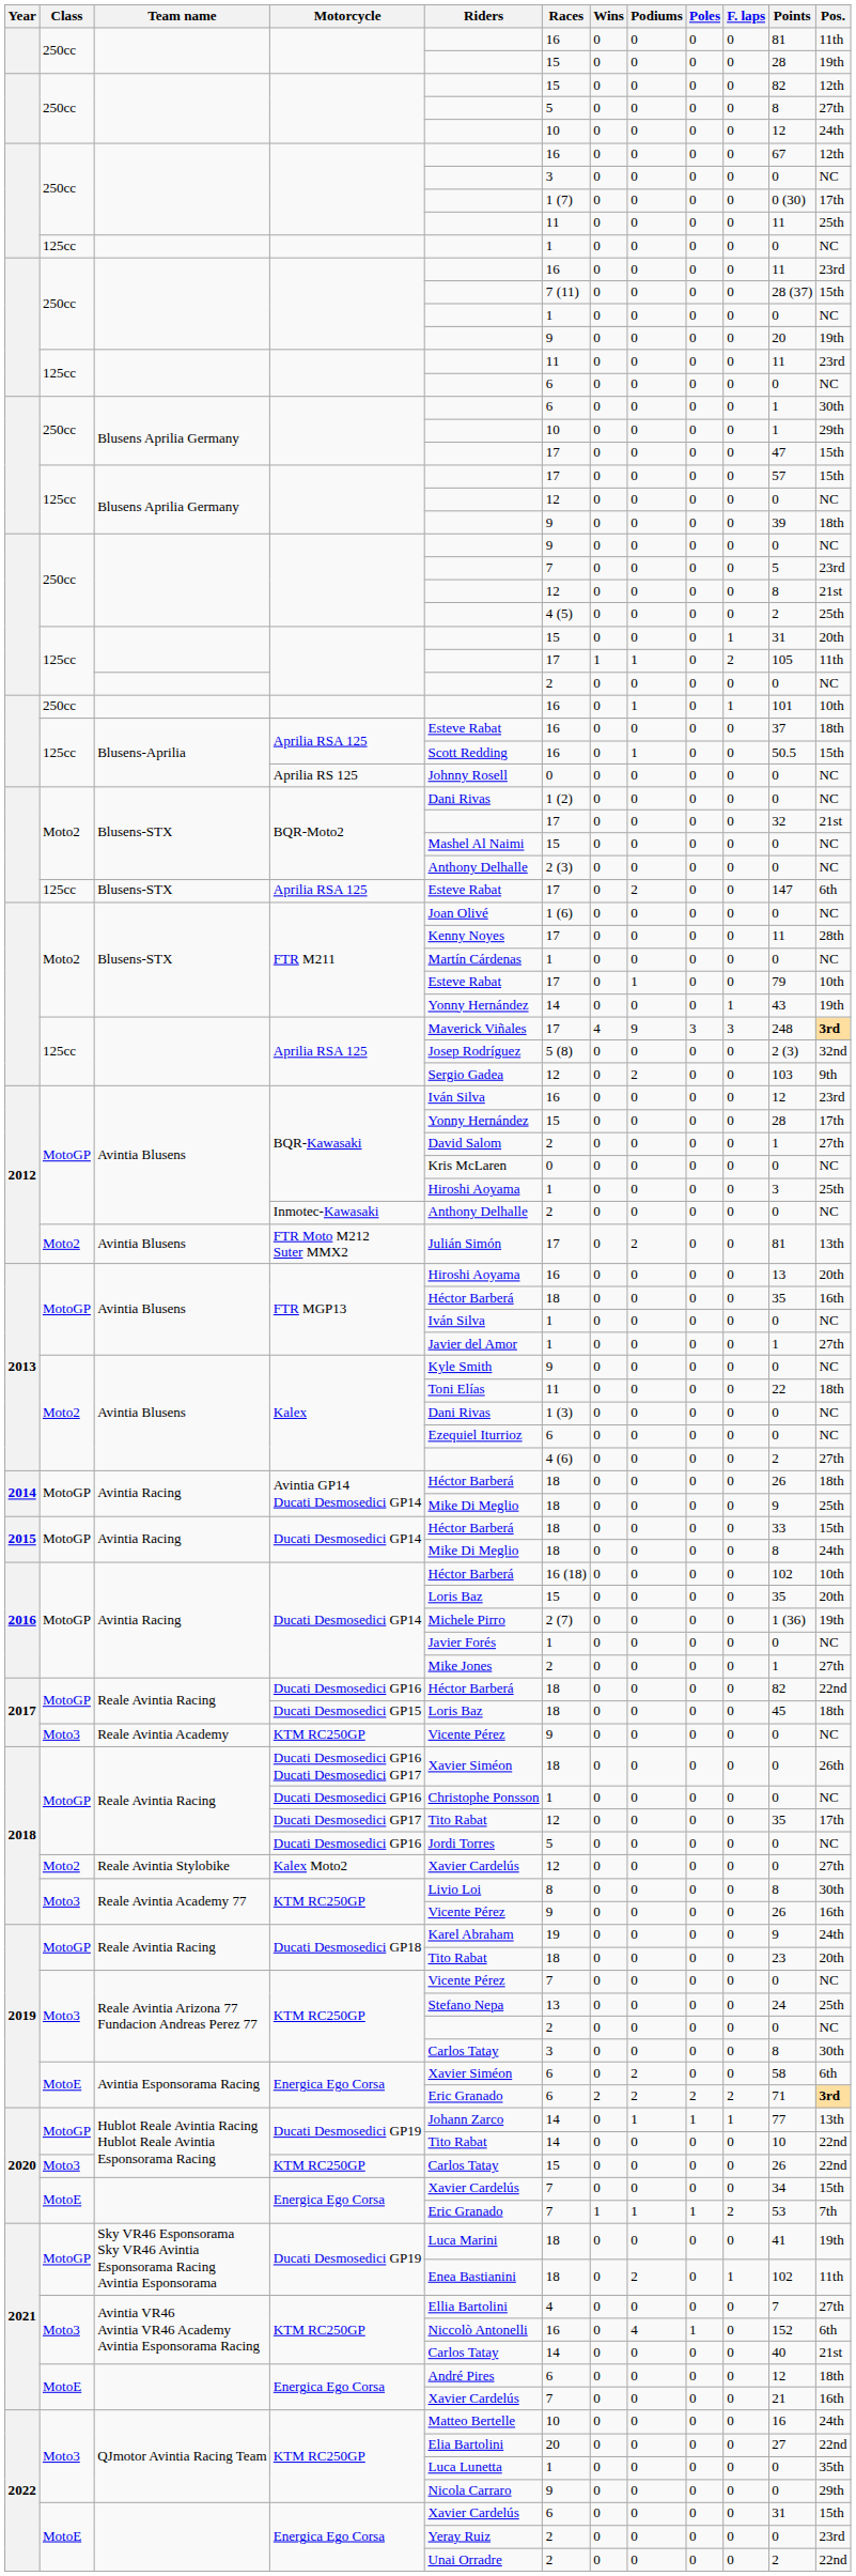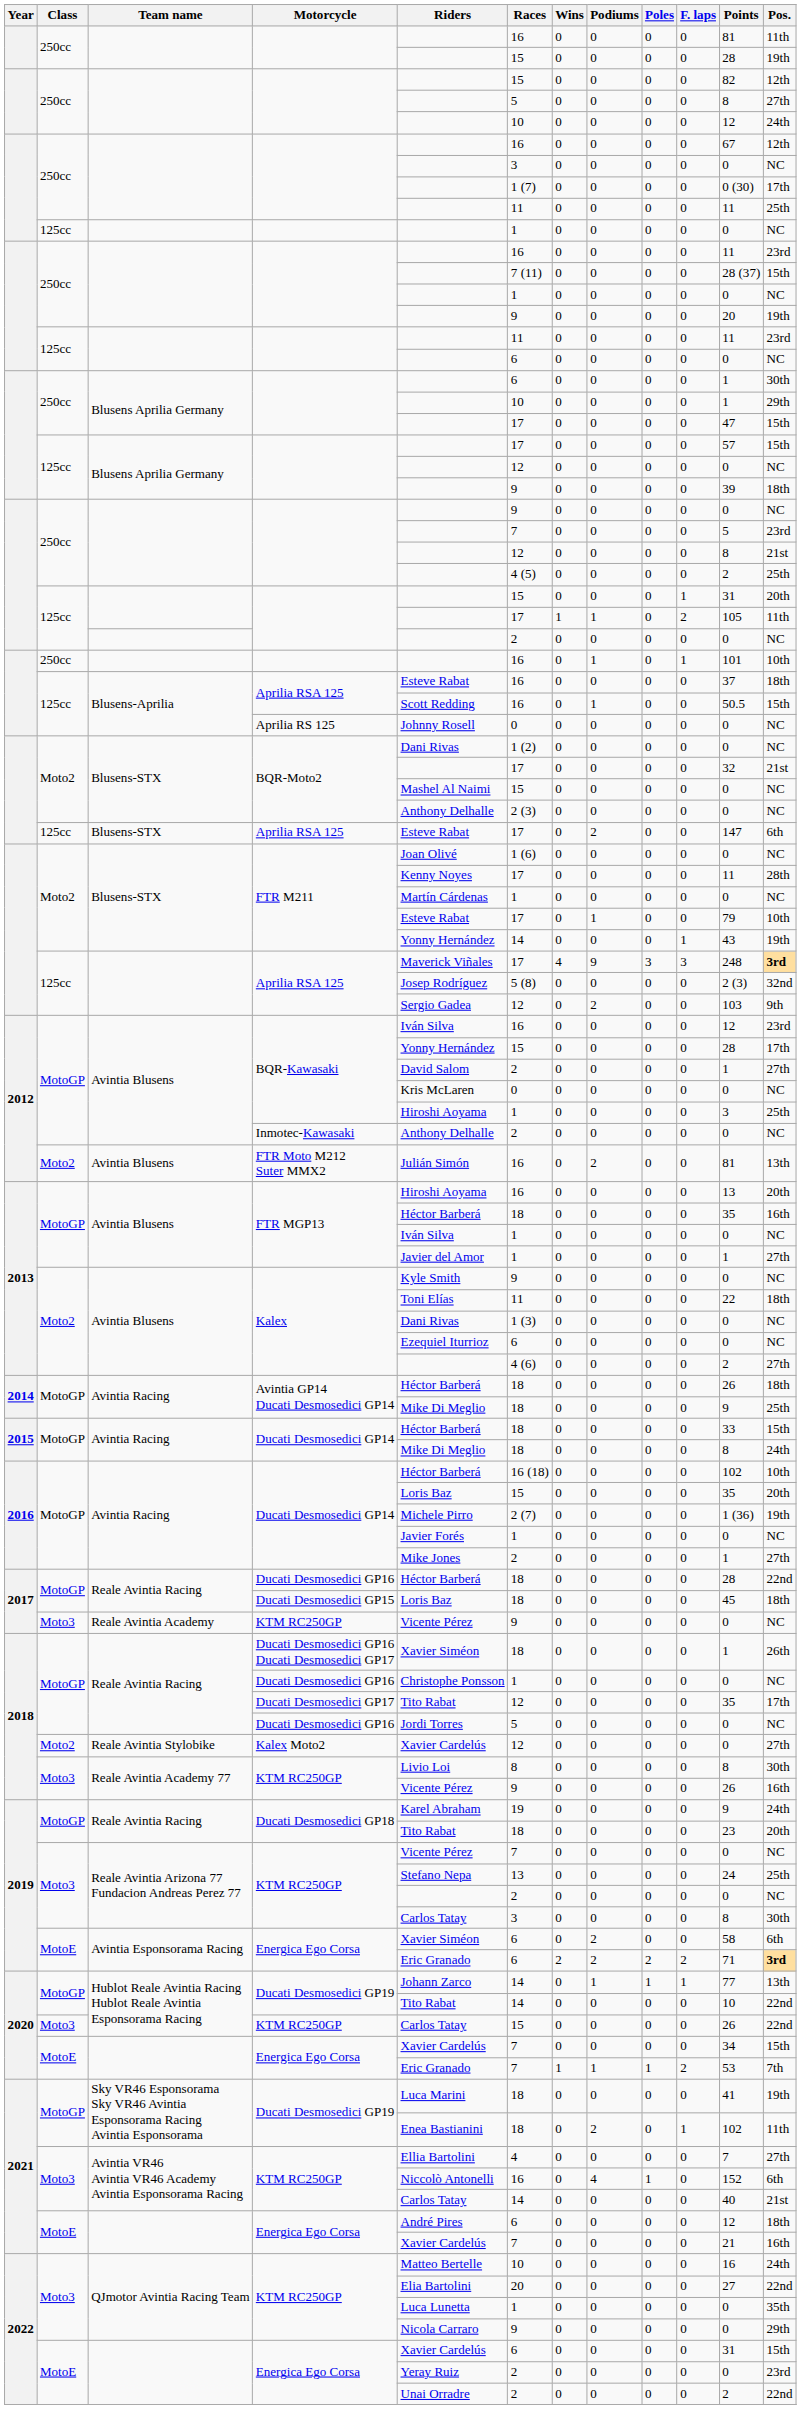FTR Moto M212 Suter MMX2 | Races: 17 -> 16
2017 / Ducati Desmosedici GP16 | Points: 82 -> 28
Ducati Desmosedici GP16 Ducati Desmosedici GP17 | Points: 0 -> 1
